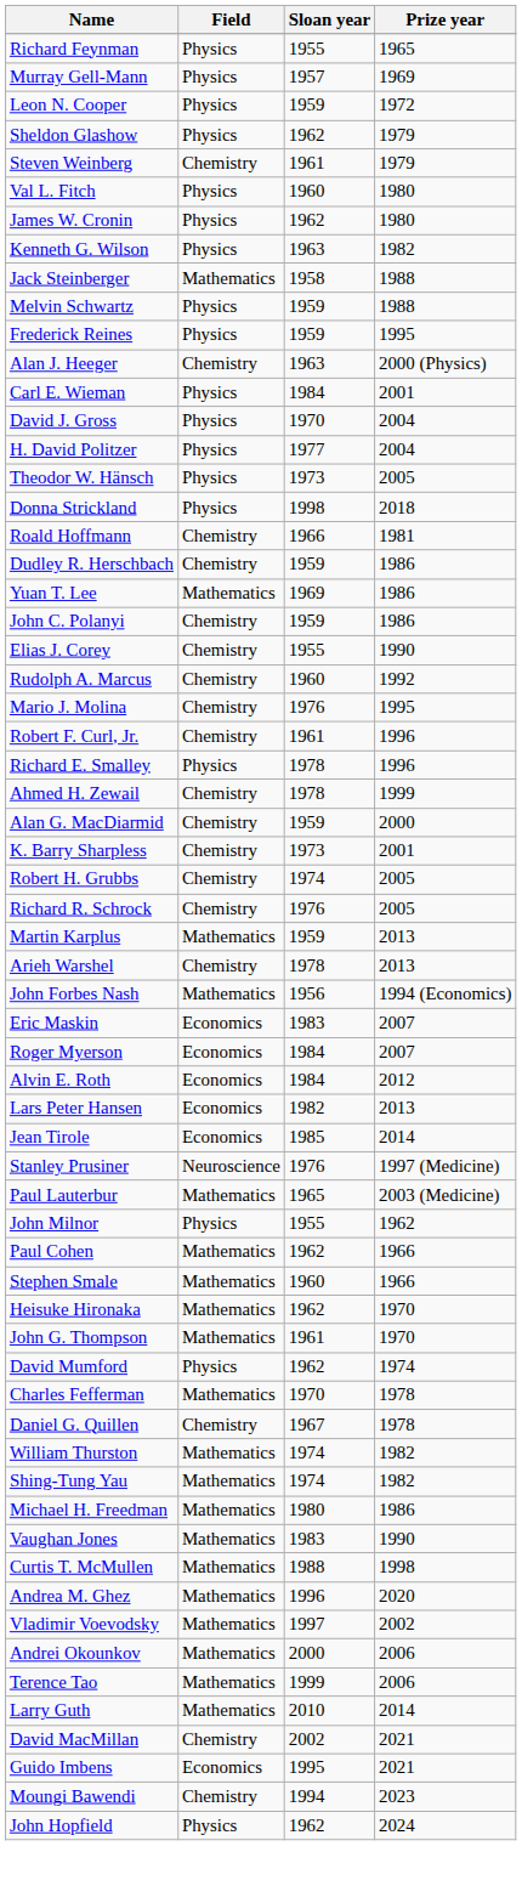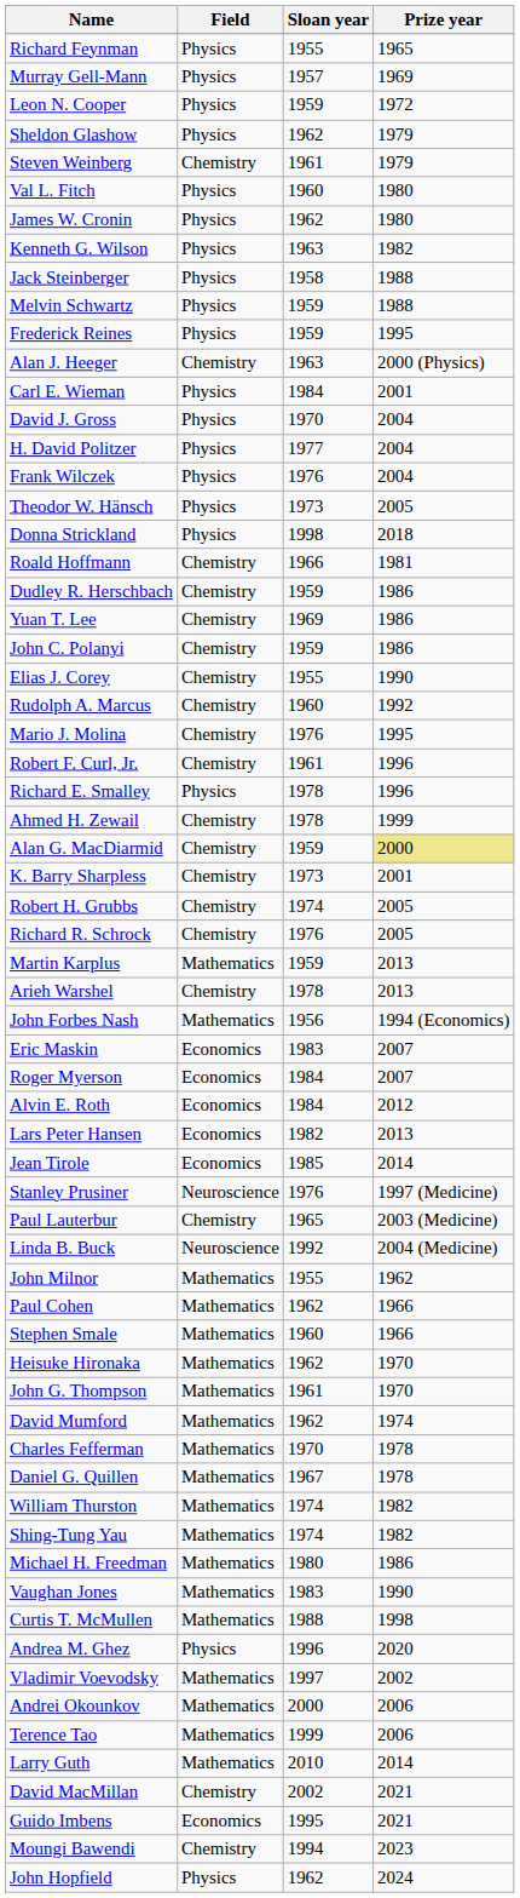Jack Steinberger | Field: Mathematics -> Physics
+ row: Frank Wilczek | Physics | 1976 | 2004
Yuan T. Lee | Field: Mathematics -> Chemistry
Alan G. MacDiarmid | Prize year: no background -> khaki background
Paul Lauterbur | Field: Mathematics -> Chemistry
+ row: Linda B. Buck | Neuroscience | 1992 | 2004 (Medicine)
John Milnor | Field: Physics -> Mathematics
David Mumford | Field: Physics -> Mathematics
Daniel G. Quillen | Field: Chemistry -> Mathematics
Andrea M. Ghez | Field: Mathematics -> Physics
